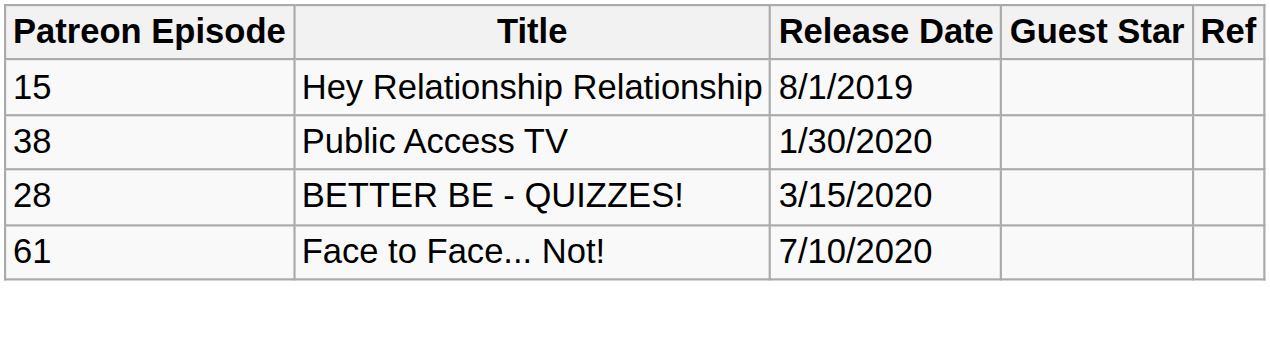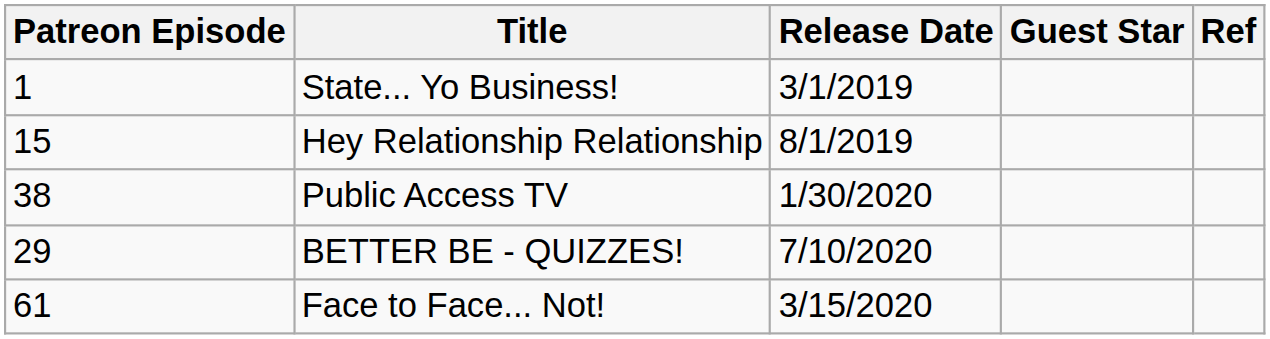+ row: 1 | State... Yo Business! | 3/1/2019
BETTER BE - QUIZZES! | Patreon Episode: 28 -> 29
BETTER BE - QUIZZES! | Release Date: 3/15/2020 -> 7/10/2020
Face to Face... Not! | Release Date: 7/10/2020 -> 3/15/2020
